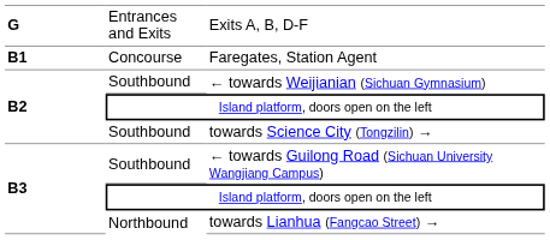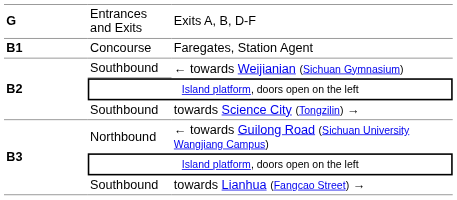← towards Guilong Road (Sichuan University Wangjiang Campus) | column 2: Southbound -> Northbound
towards Lianhua (Fangcao Street) → | column 2: Northbound -> Southbound
